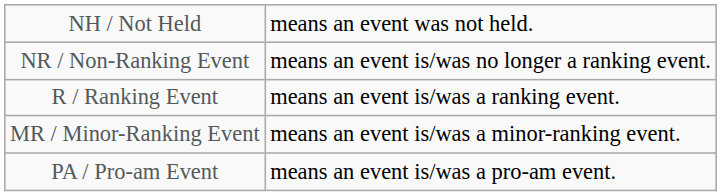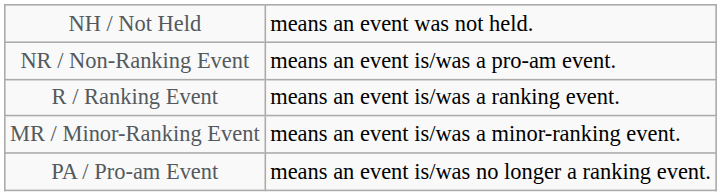NR / Non-Ranking Event | column 5: means an event is/was no longer a ranking event. -> means an event is/was a pro-am event.
PA / Pro-am Event | column 5: means an event is/was a pro-am event. -> means an event is/was no longer a ranking event.
